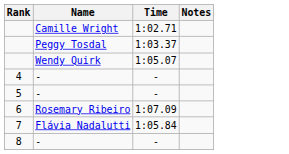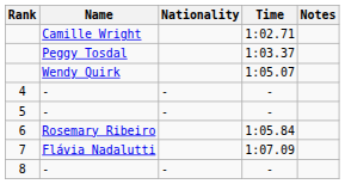+ column: Nationality | - | - | -
6 | Time: 1:07.09 -> 1:05.84
7 | Time: 1:05.84 -> 1:07.09
